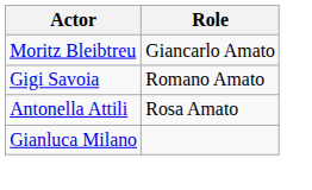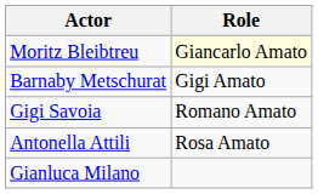Moritz Bleibtreu | Role: no background -> lightyellow background
+ row: Barnaby Metschurat | Gigi Amato
